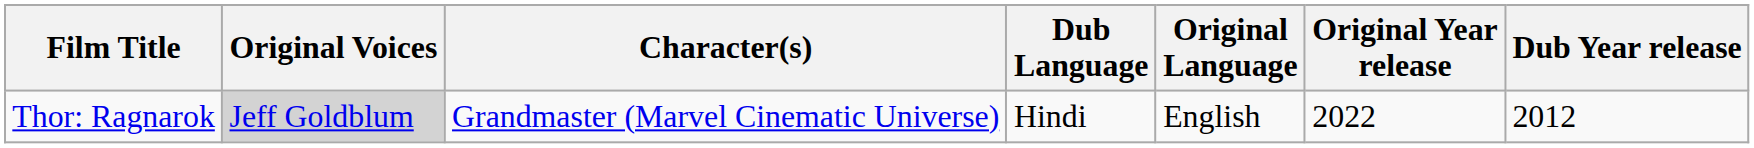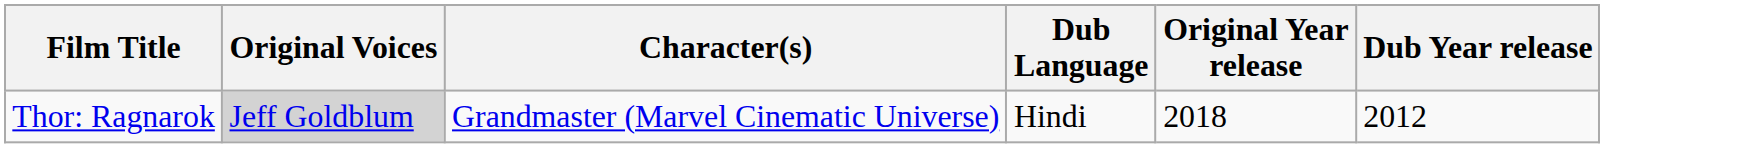- column: Original Language | English
Thor: Ragnarok | Original Year release: 2022 -> 2018
